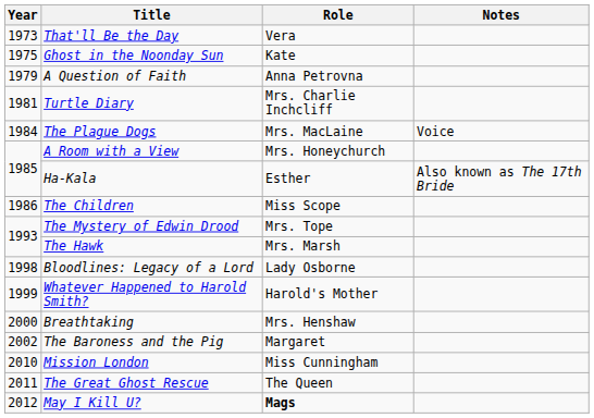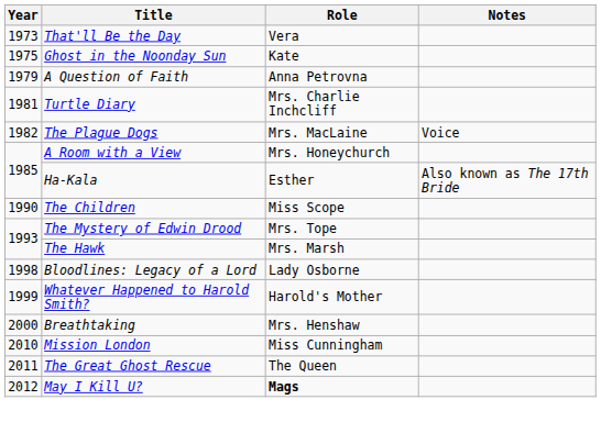The Plague Dogs | Year: 1984 -> 1982
The Children | Year: 1986 -> 1990
- row: 2002 | The Baroness and the Pig | Margaret
